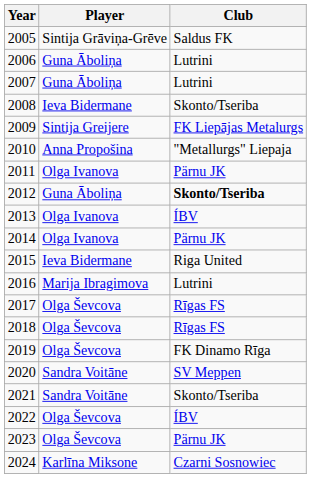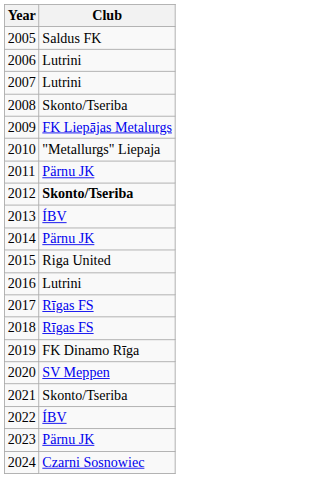- column: Player | Sintija Grāviņa-Grēve | Guna Āboliņa | Guna Āboliņa | Ieva Bidermane | Sintija Greijere | Anna Propošina | Olga Ivanova | Guna Āboliņa | Olga Ivanova | Olga Ivanova | Ieva Bidermane | Marija Ibragimova | Olga Ševcova | Olga Ševcova | Olga Ševcova | Sandra Voitāne | Sandra Voitāne | Olga Ševcova | Olga Ševcova | Karlīna Miksone
